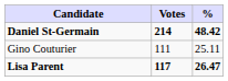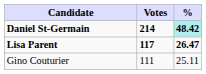Daniel St-Germain | %: no background -> paleturquoise background
rows swapped: Lisa Parent <-> Gino Couturier
